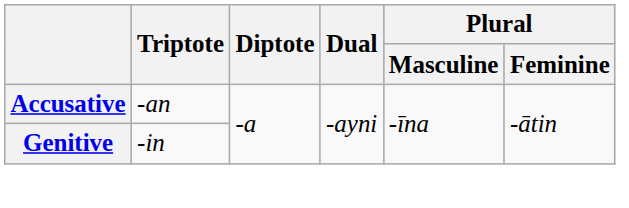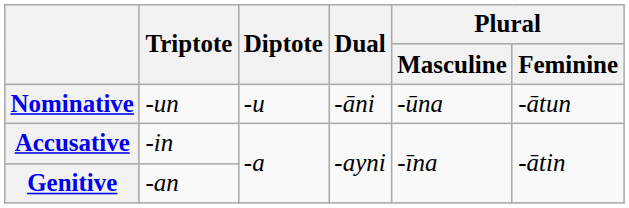+ row: Nominative | -un | -u | -āni | -ūna | -ātun
Accusative | Triptote: -an -> -in
Genitive | Triptote: -in -> -an
